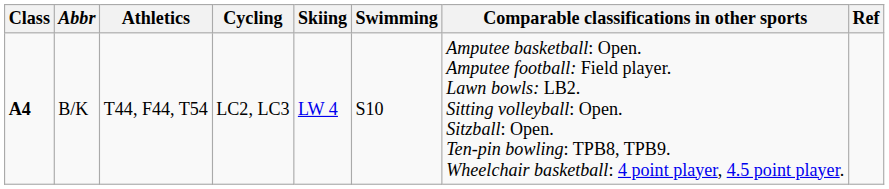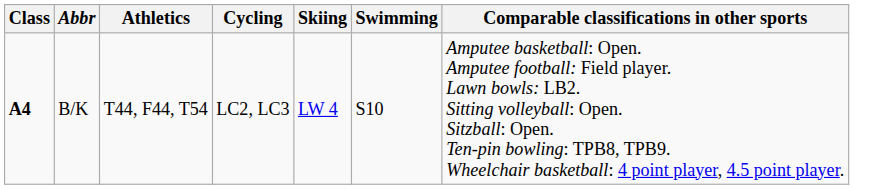- column: Ref
